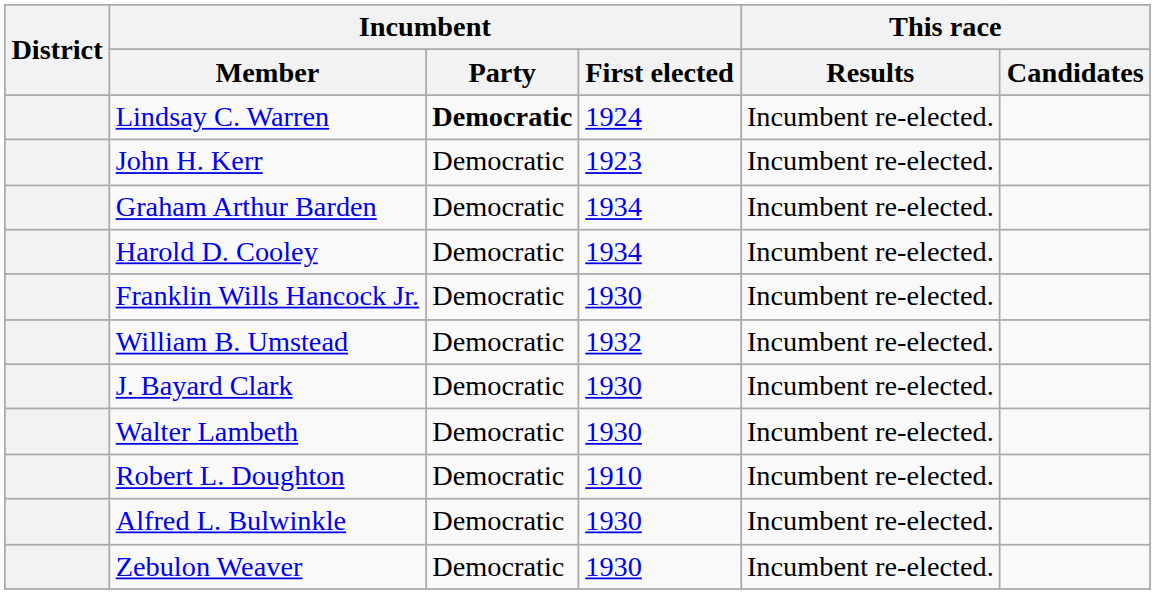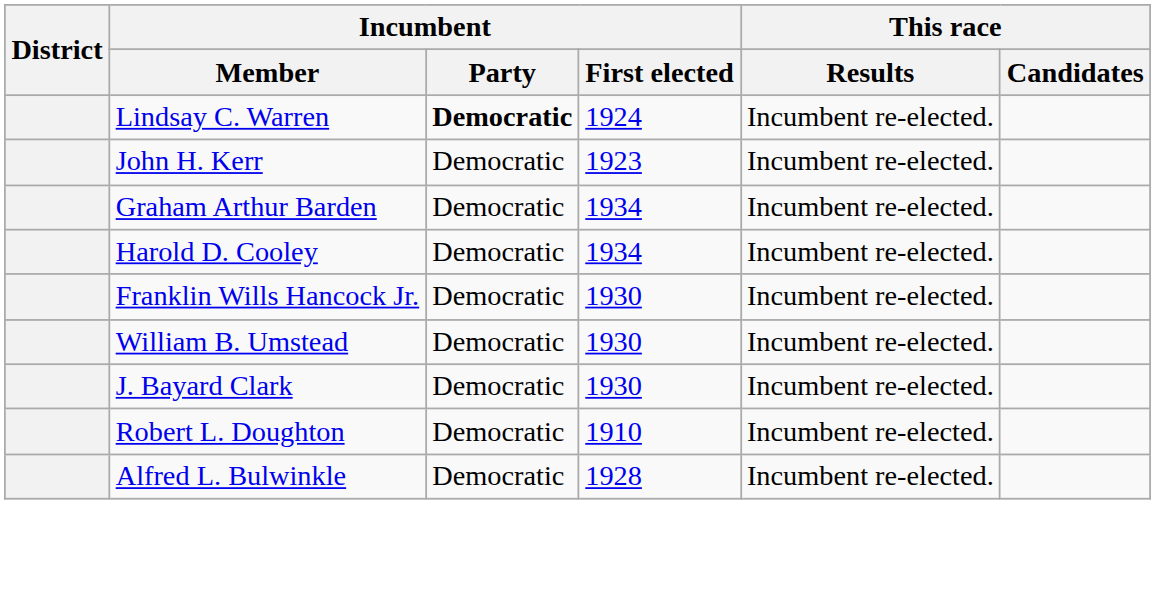William B. Umstead | Incumbent / First elected: 1932 -> 1930
- row: Walter Lambeth | Democratic | 1930 | Incumbent re-elected.
Alfred L. Bulwinkle | Incumbent / First elected: 1930 -> 1928
- row: Zebulon Weaver | Democratic | 1930 | Incumbent re-elected.
